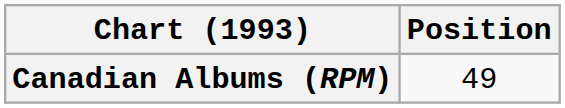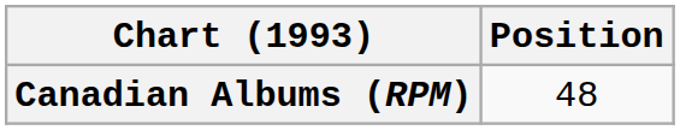Canadian Albums (RPM) | Position: 49 -> 48
